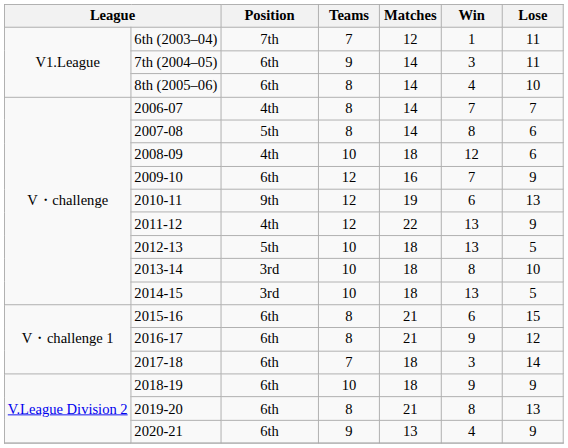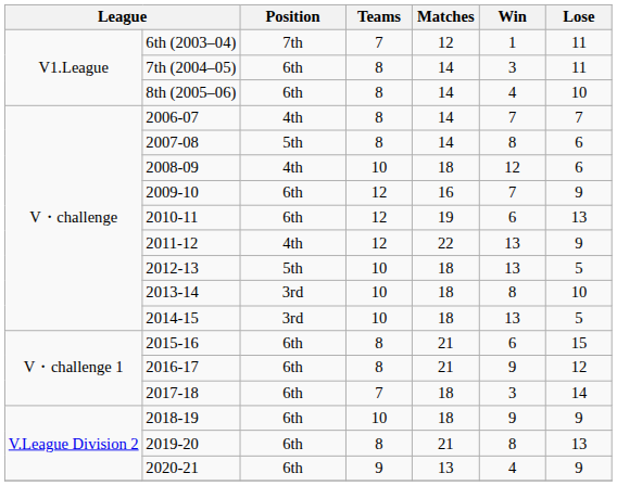7th (2004–05) | Teams: 9 -> 8
2010-11 | Position: 9th -> 6th
